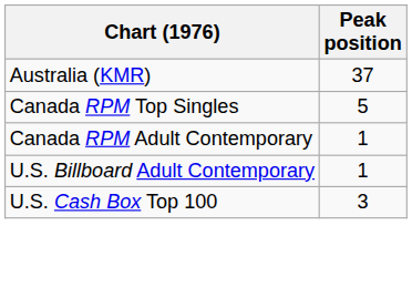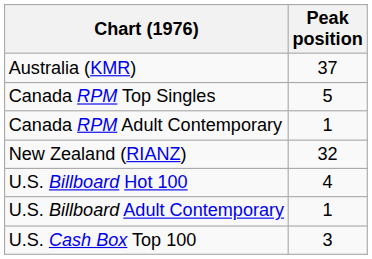+ row: New Zealand (RIANZ) | 32
+ row: U.S. Billboard Hot 100 | 4
